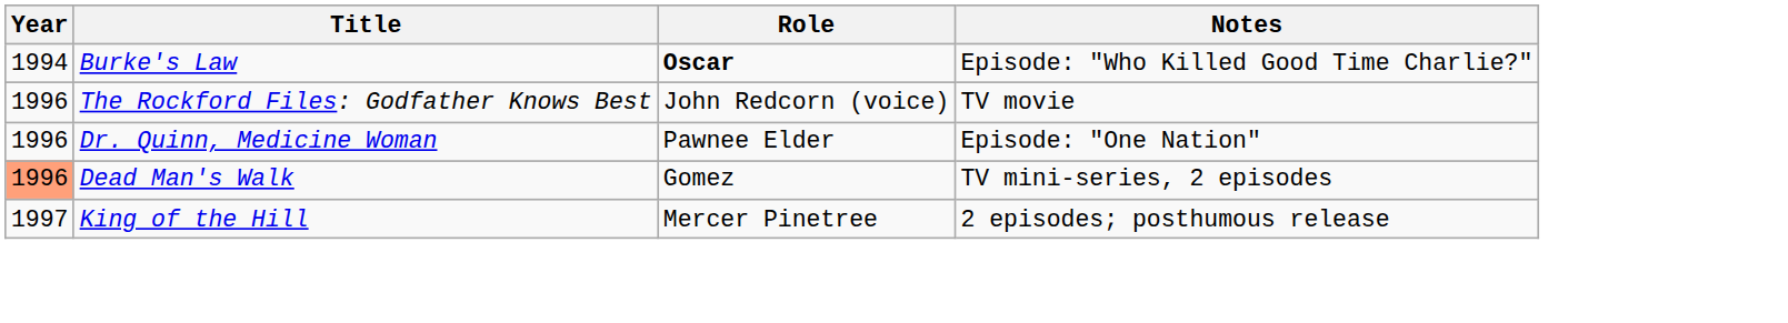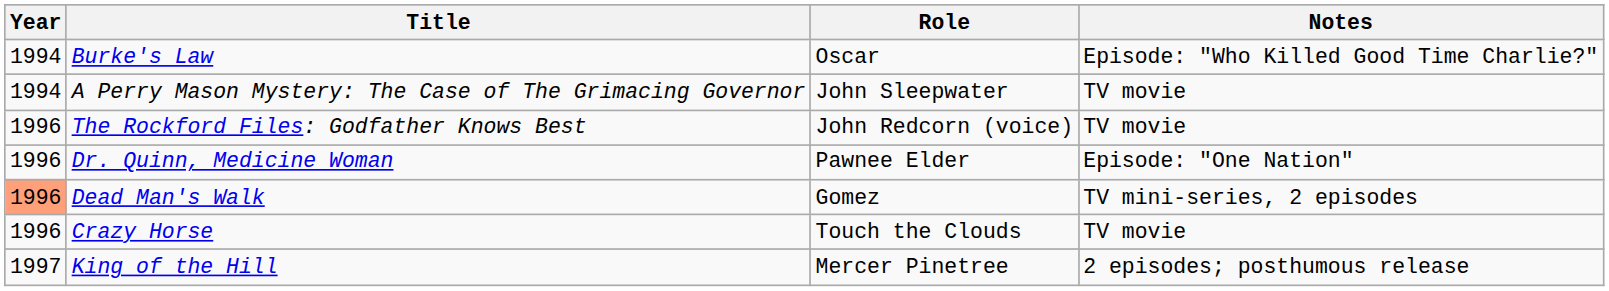Burke's Law | Role: bold -> normal
+ row: 1994 | A Perry Mason Mystery: The Case of The Grimacing Governor | John Sleepwater | TV movie
+ row: 1996 | Crazy Horse | Touch the Clouds | TV movie
